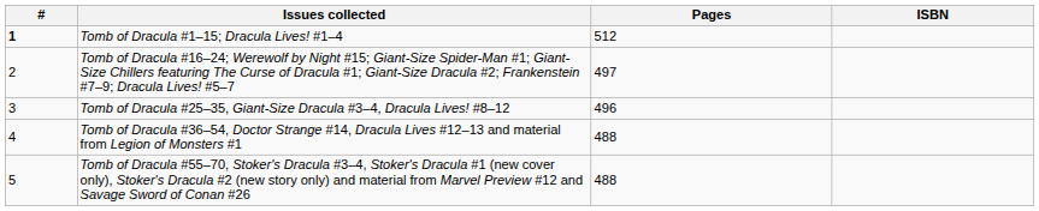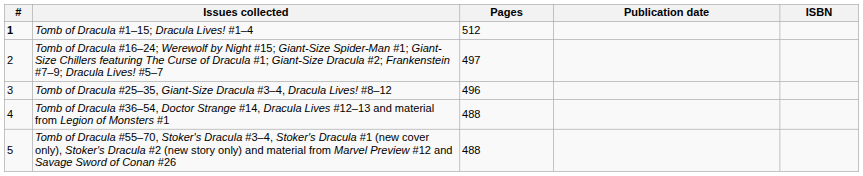+ column: Publication date
